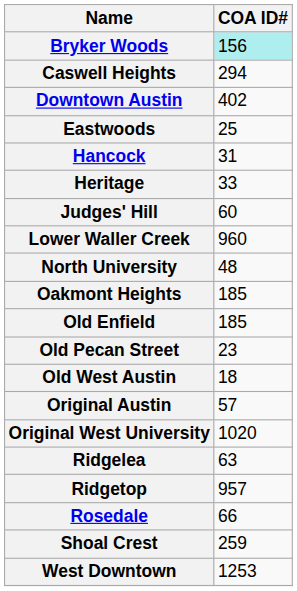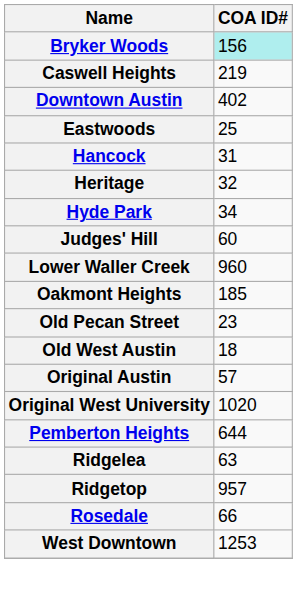Caswell Heights | COA ID#: 294 -> 219
Heritage | COA ID#: 33 -> 32
+ row: Hyde Park | 34
- row: North University | 48
- row: Old Enfield | 185
+ row: Pemberton Heights | 644
- row: Shoal Crest | 259
